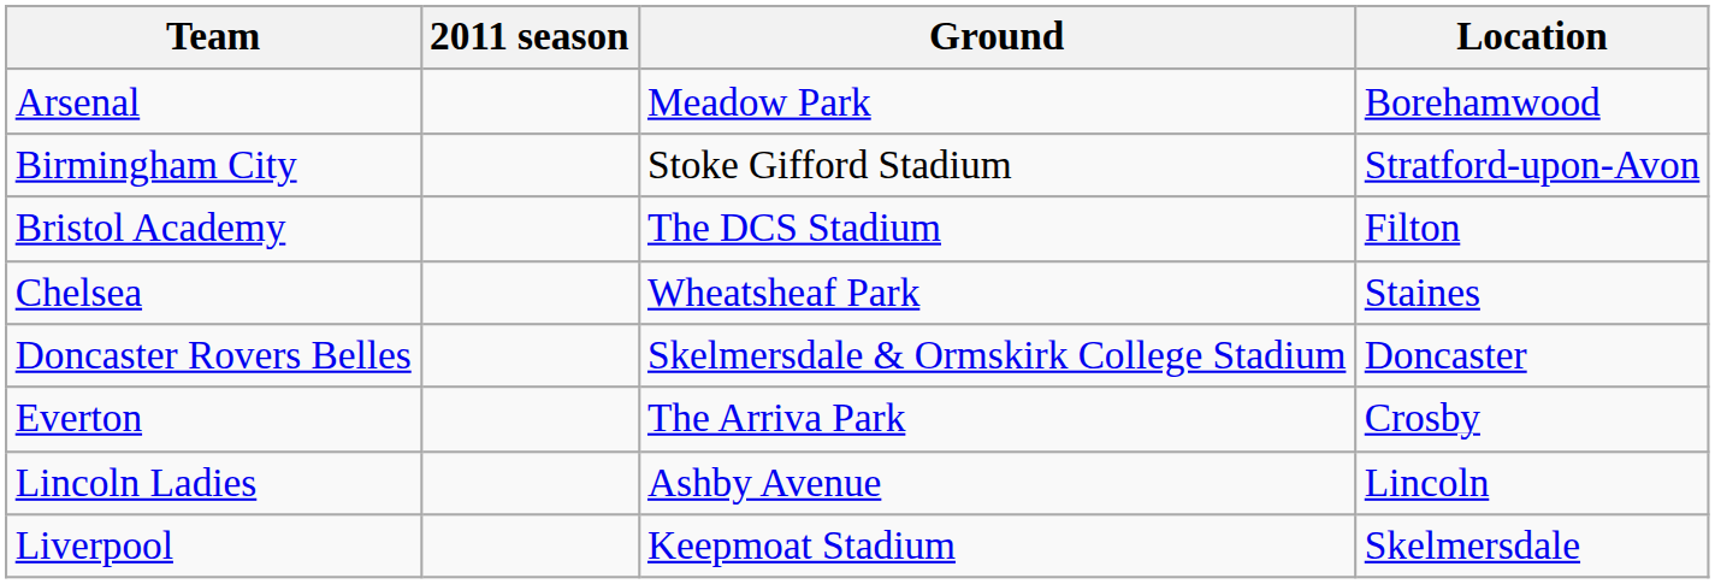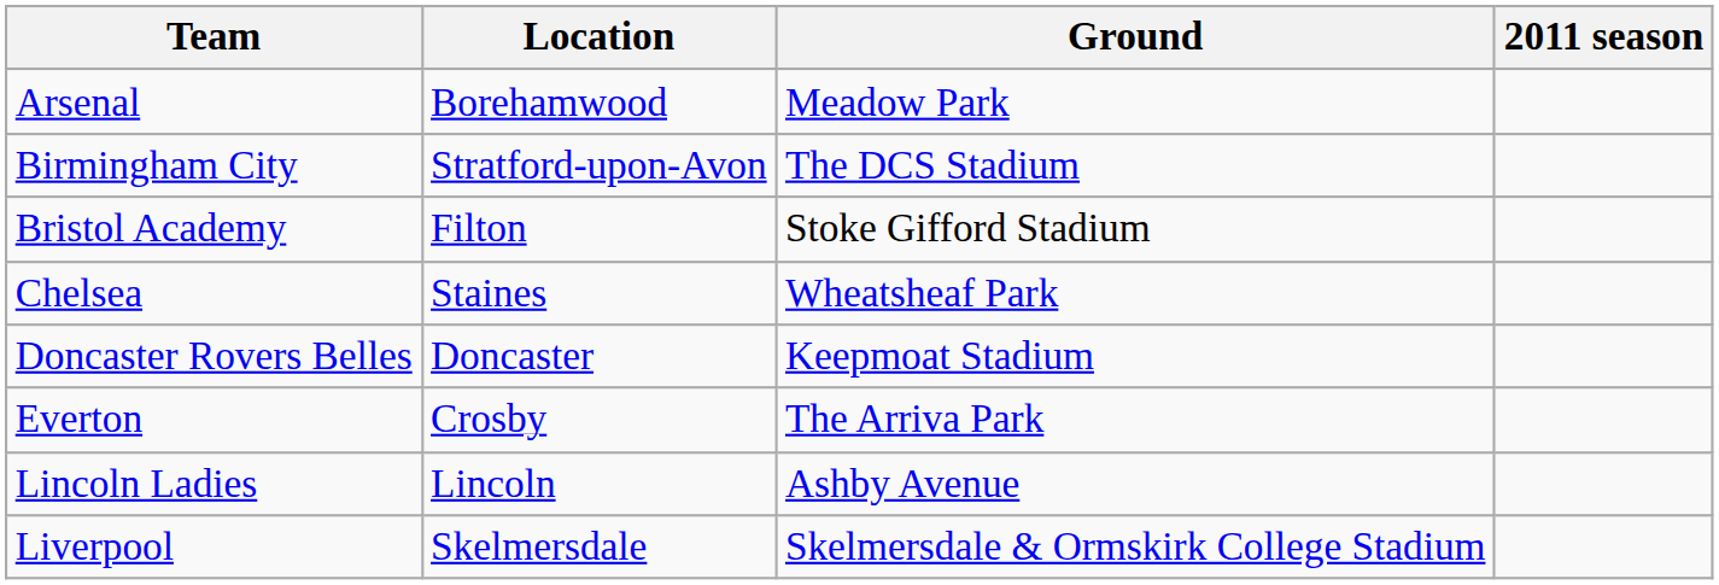columns swapped: Location <-> 2011 season
Birmingham City | Ground: Stoke Gifford Stadium -> The DCS Stadium
Bristol Academy | Ground: The DCS Stadium -> Stoke Gifford Stadium
Doncaster Rovers Belles | Ground: Skelmersdale & Ormskirk College Stadium -> Keepmoat Stadium
Liverpool | Ground: Keepmoat Stadium -> Skelmersdale & Ormskirk College Stadium
